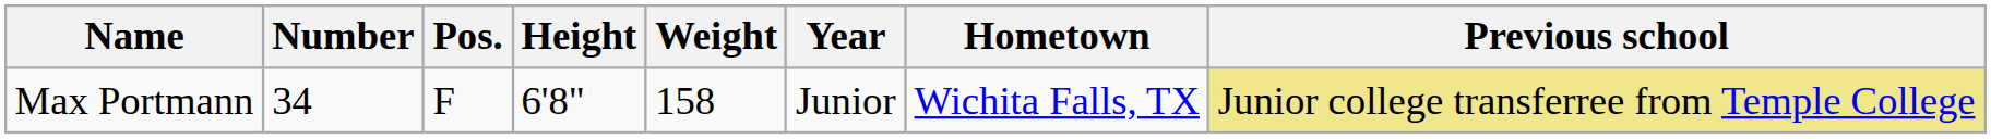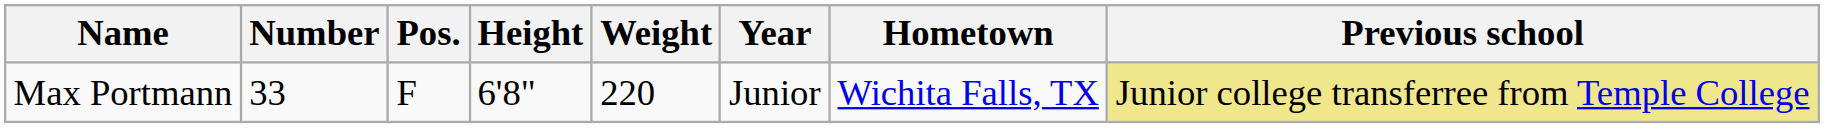Max Portmann | Number: 34 -> 33
Max Portmann | Weight: 158 -> 220
